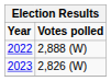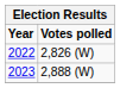2022 | Votes polled: 2,888 (W) -> 2,826 (W)
2023 | Votes polled: 2,826 (W) -> 2,888 (W)
